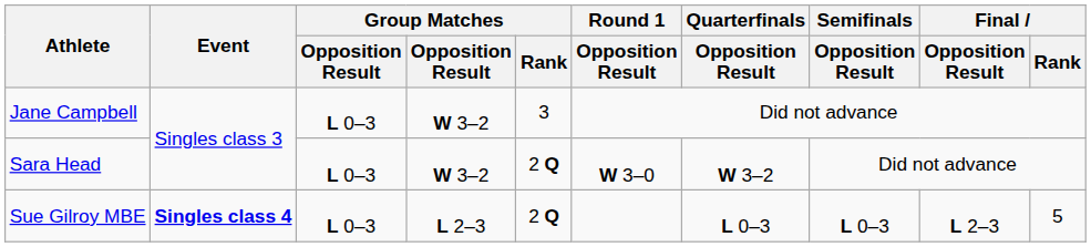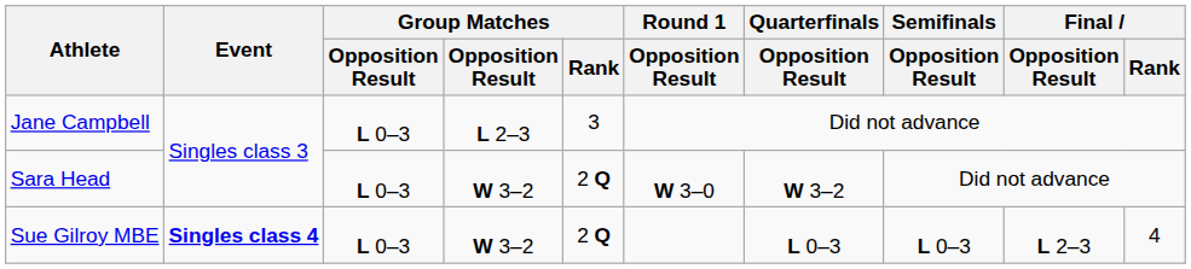Jane Campbell | column 4: W 3–2 -> L 2–3
Sue Gilroy MBE | column 4: L 2–3 -> W 3–2
Sue Gilroy MBE | Final / Rank: 5 -> 4
